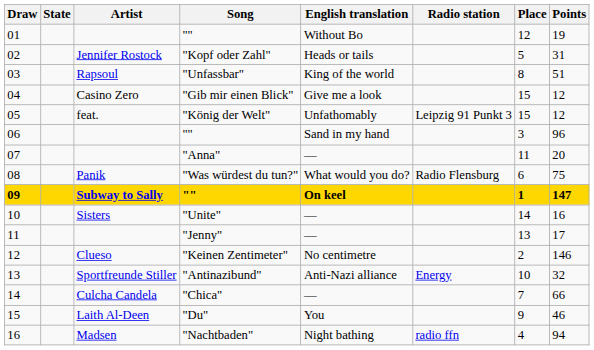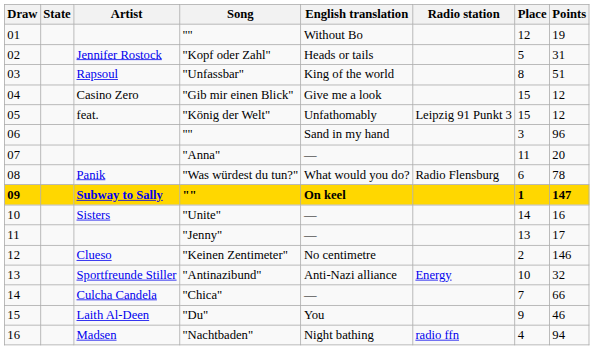08 | Points: 75 -> 78
